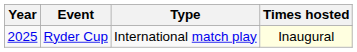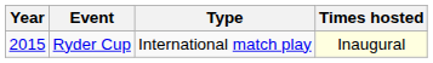Ryder Cup | Year: 2025 -> 2015
